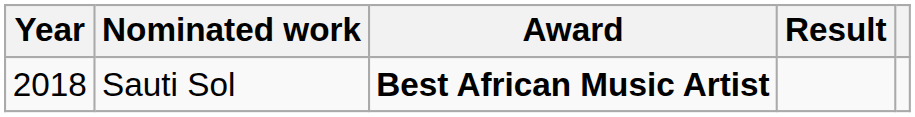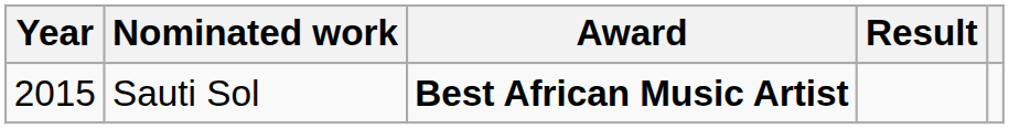Sauti Sol | Year: 2018 -> 2015
